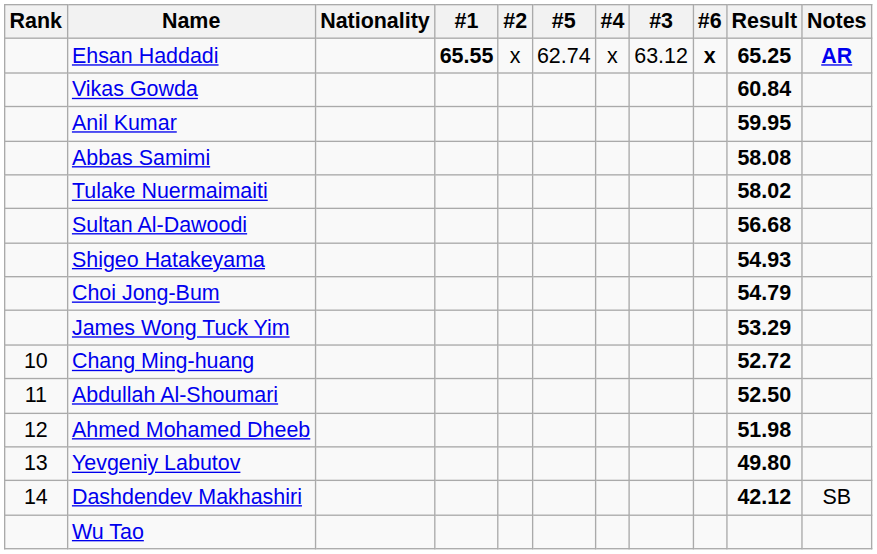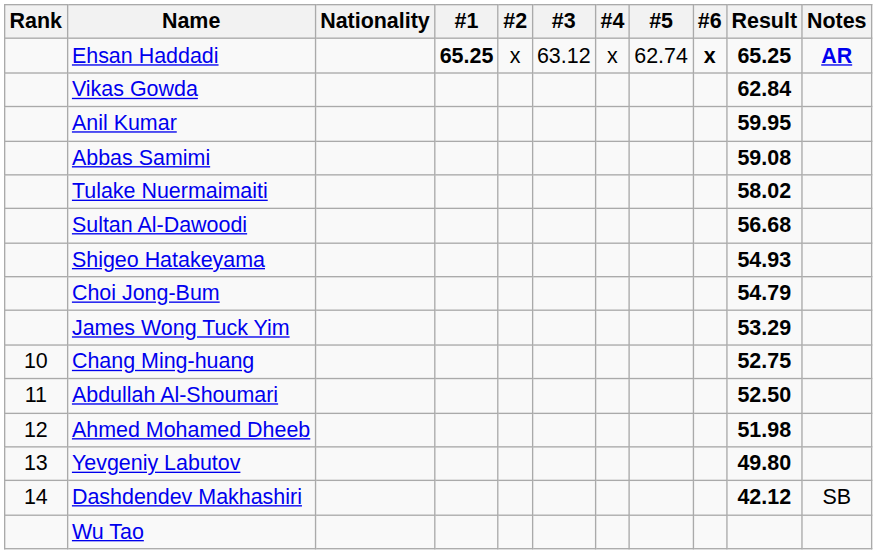columns swapped: #3 <-> #5
Ehsan Haddadi | #1: 65.55 -> 65.25
Vikas Gowda | Result: 60.84 -> 62.84
Abbas Samimi | Result: 58.08 -> 59.08
Chang Ming-huang | Result: 52.72 -> 52.75
